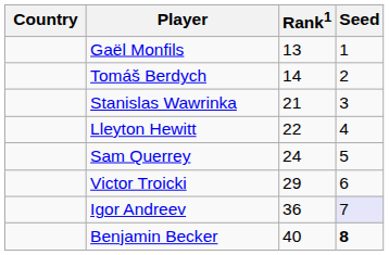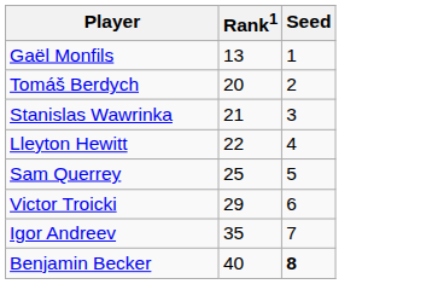- column: Country
Tomáš Berdych | Rank1: 14 -> 20
Sam Querrey | Rank1: 24 -> 25
Igor Andreev | Rank1: 36 -> 35
Igor Andreev | Seed: lavender background -> no background
